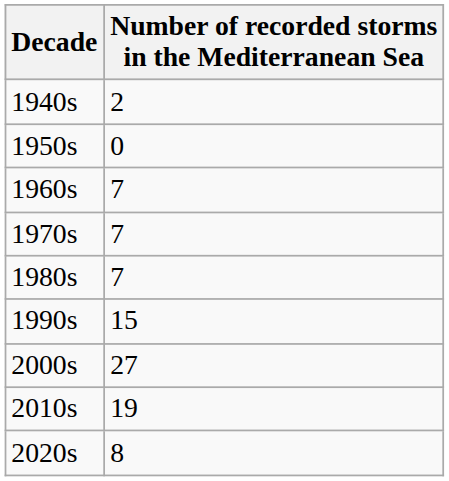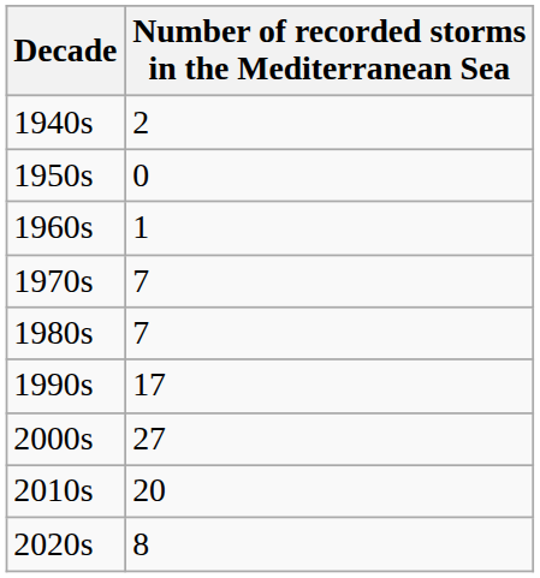1960s | Number of recorded storms in the Mediterranean Sea: 7 -> 1
1990s | Number of recorded storms in the Mediterranean Sea: 15 -> 17
2010s | Number of recorded storms in the Mediterranean Sea: 19 -> 20
